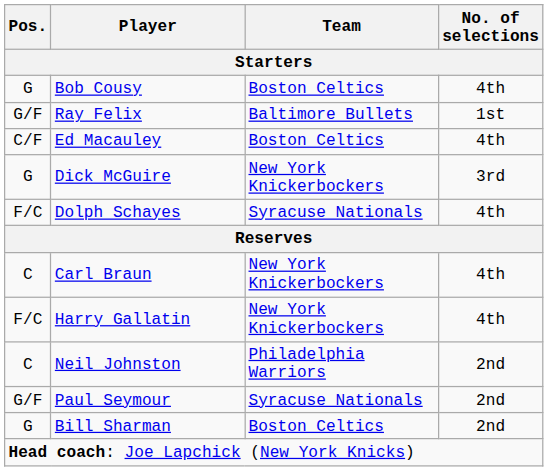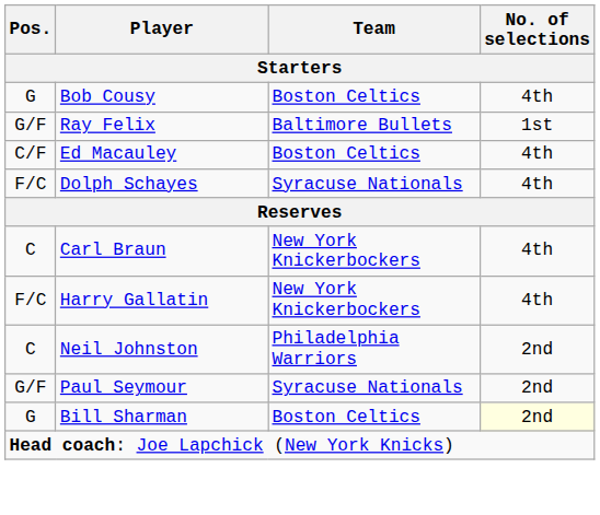- row: G | Dick McGuire | New York Knickerbockers | 3rd
Bill Sharman | No. of selections: no background -> lightyellow background
